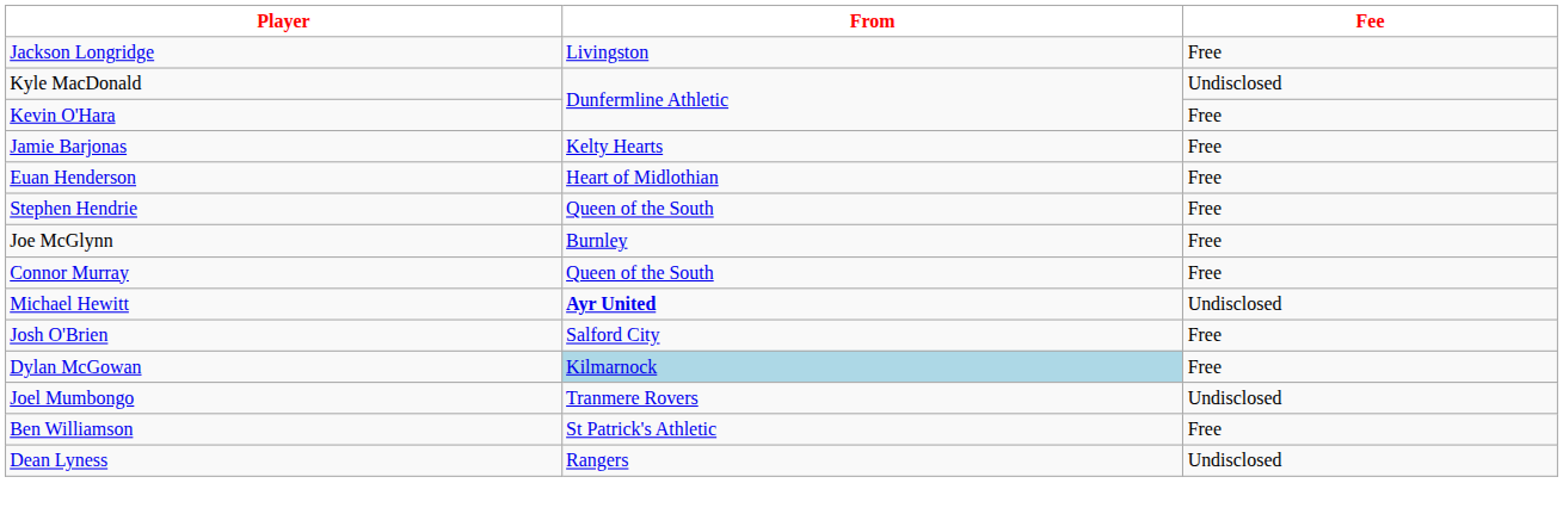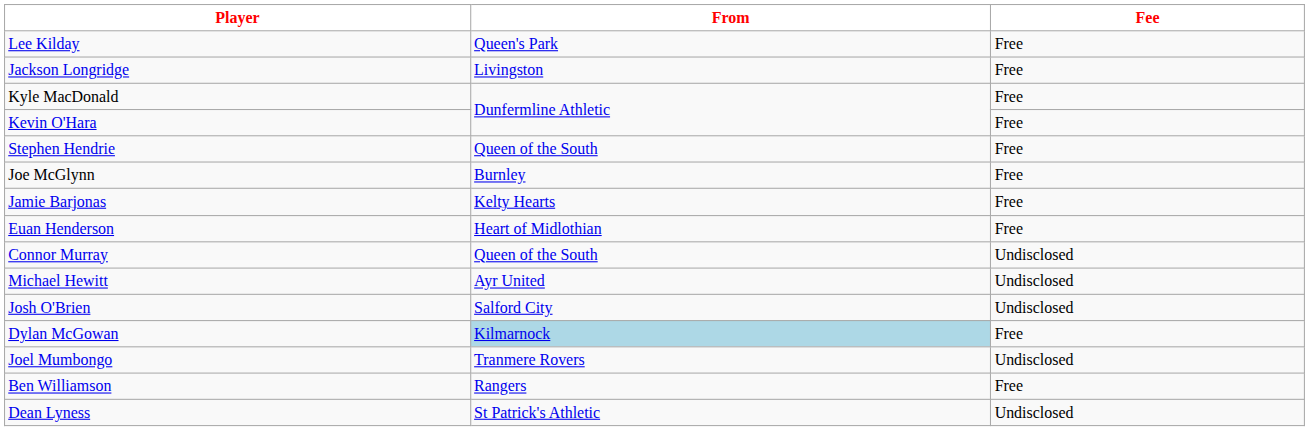+ row: Lee Kilday | Queen's Park | Free
Kyle MacDonald | Fee: Undisclosed -> Free
rows swapped: Jamie Barjonas <-> Stephen Hendrie
rows swapped: Euan Henderson <-> Joe McGlynn
Connor Murray | Fee: Free -> Undisclosed
Michael Hewitt | From: bold -> normal
Josh O'Brien | Fee: Free -> Undisclosed
Ben Williamson | From: St Patrick's Athletic -> Rangers
Dean Lyness | From: Rangers -> St Patrick's Athletic
